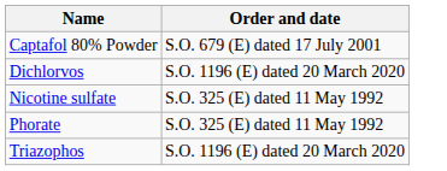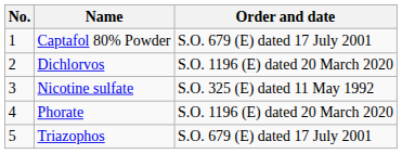+ column: No. | 1 | 2 | 3 | 4 | 5
Phorate | Order and date: S.O. 325 (E) dated 11 May 1992 -> S.O. 1196 (E) dated 20 March 2020
Triazophos | Order and date: S.O. 1196 (E) dated 20 March 2020 -> S.O. 679 (E) dated 17 July 2001
